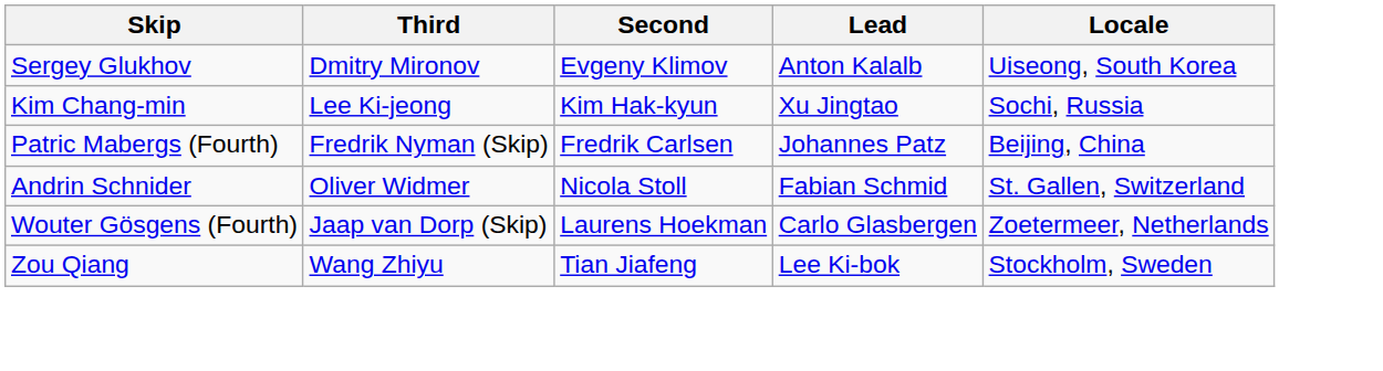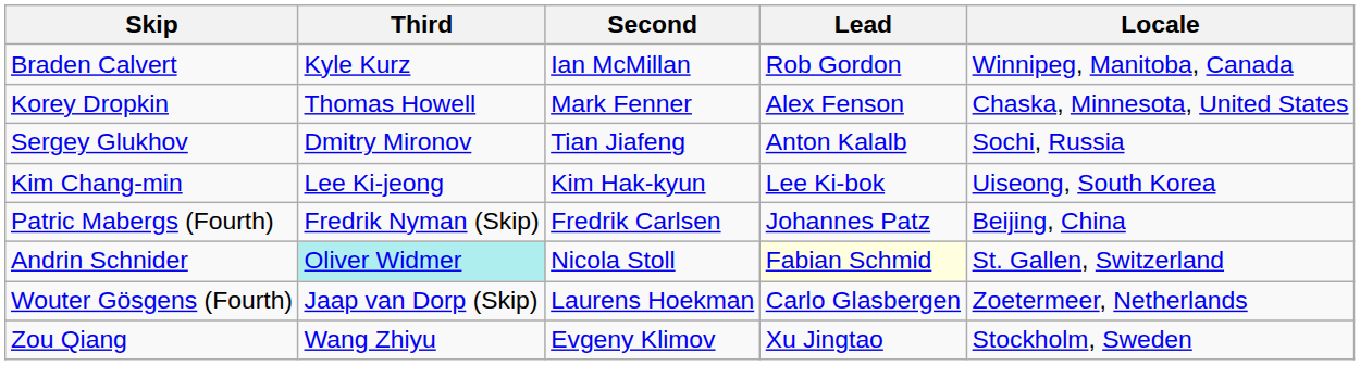+ row: Braden Calvert | Kyle Kurz | Ian McMillan | Rob Gordon | Winnipeg, Manitoba, Canada
+ row: Korey Dropkin | Thomas Howell | Mark Fenner | Alex Fenson | Chaska, Minnesota, United States
Sergey Glukhov | Second: Evgeny Klimov -> Tian Jiafeng
Sergey Glukhov | Locale: Uiseong, South Korea -> Sochi, Russia
Kim Chang-min | Lead: Xu Jingtao -> Lee Ki-bok
Kim Chang-min | Locale: Sochi, Russia -> Uiseong, South Korea
Andrin Schnider | Third: no background -> paleturquoise background
Andrin Schnider | Lead: no background -> lightyellow background
Zou Qiang | Second: Tian Jiafeng -> Evgeny Klimov
Zou Qiang | Lead: Lee Ki-bok -> Xu Jingtao
